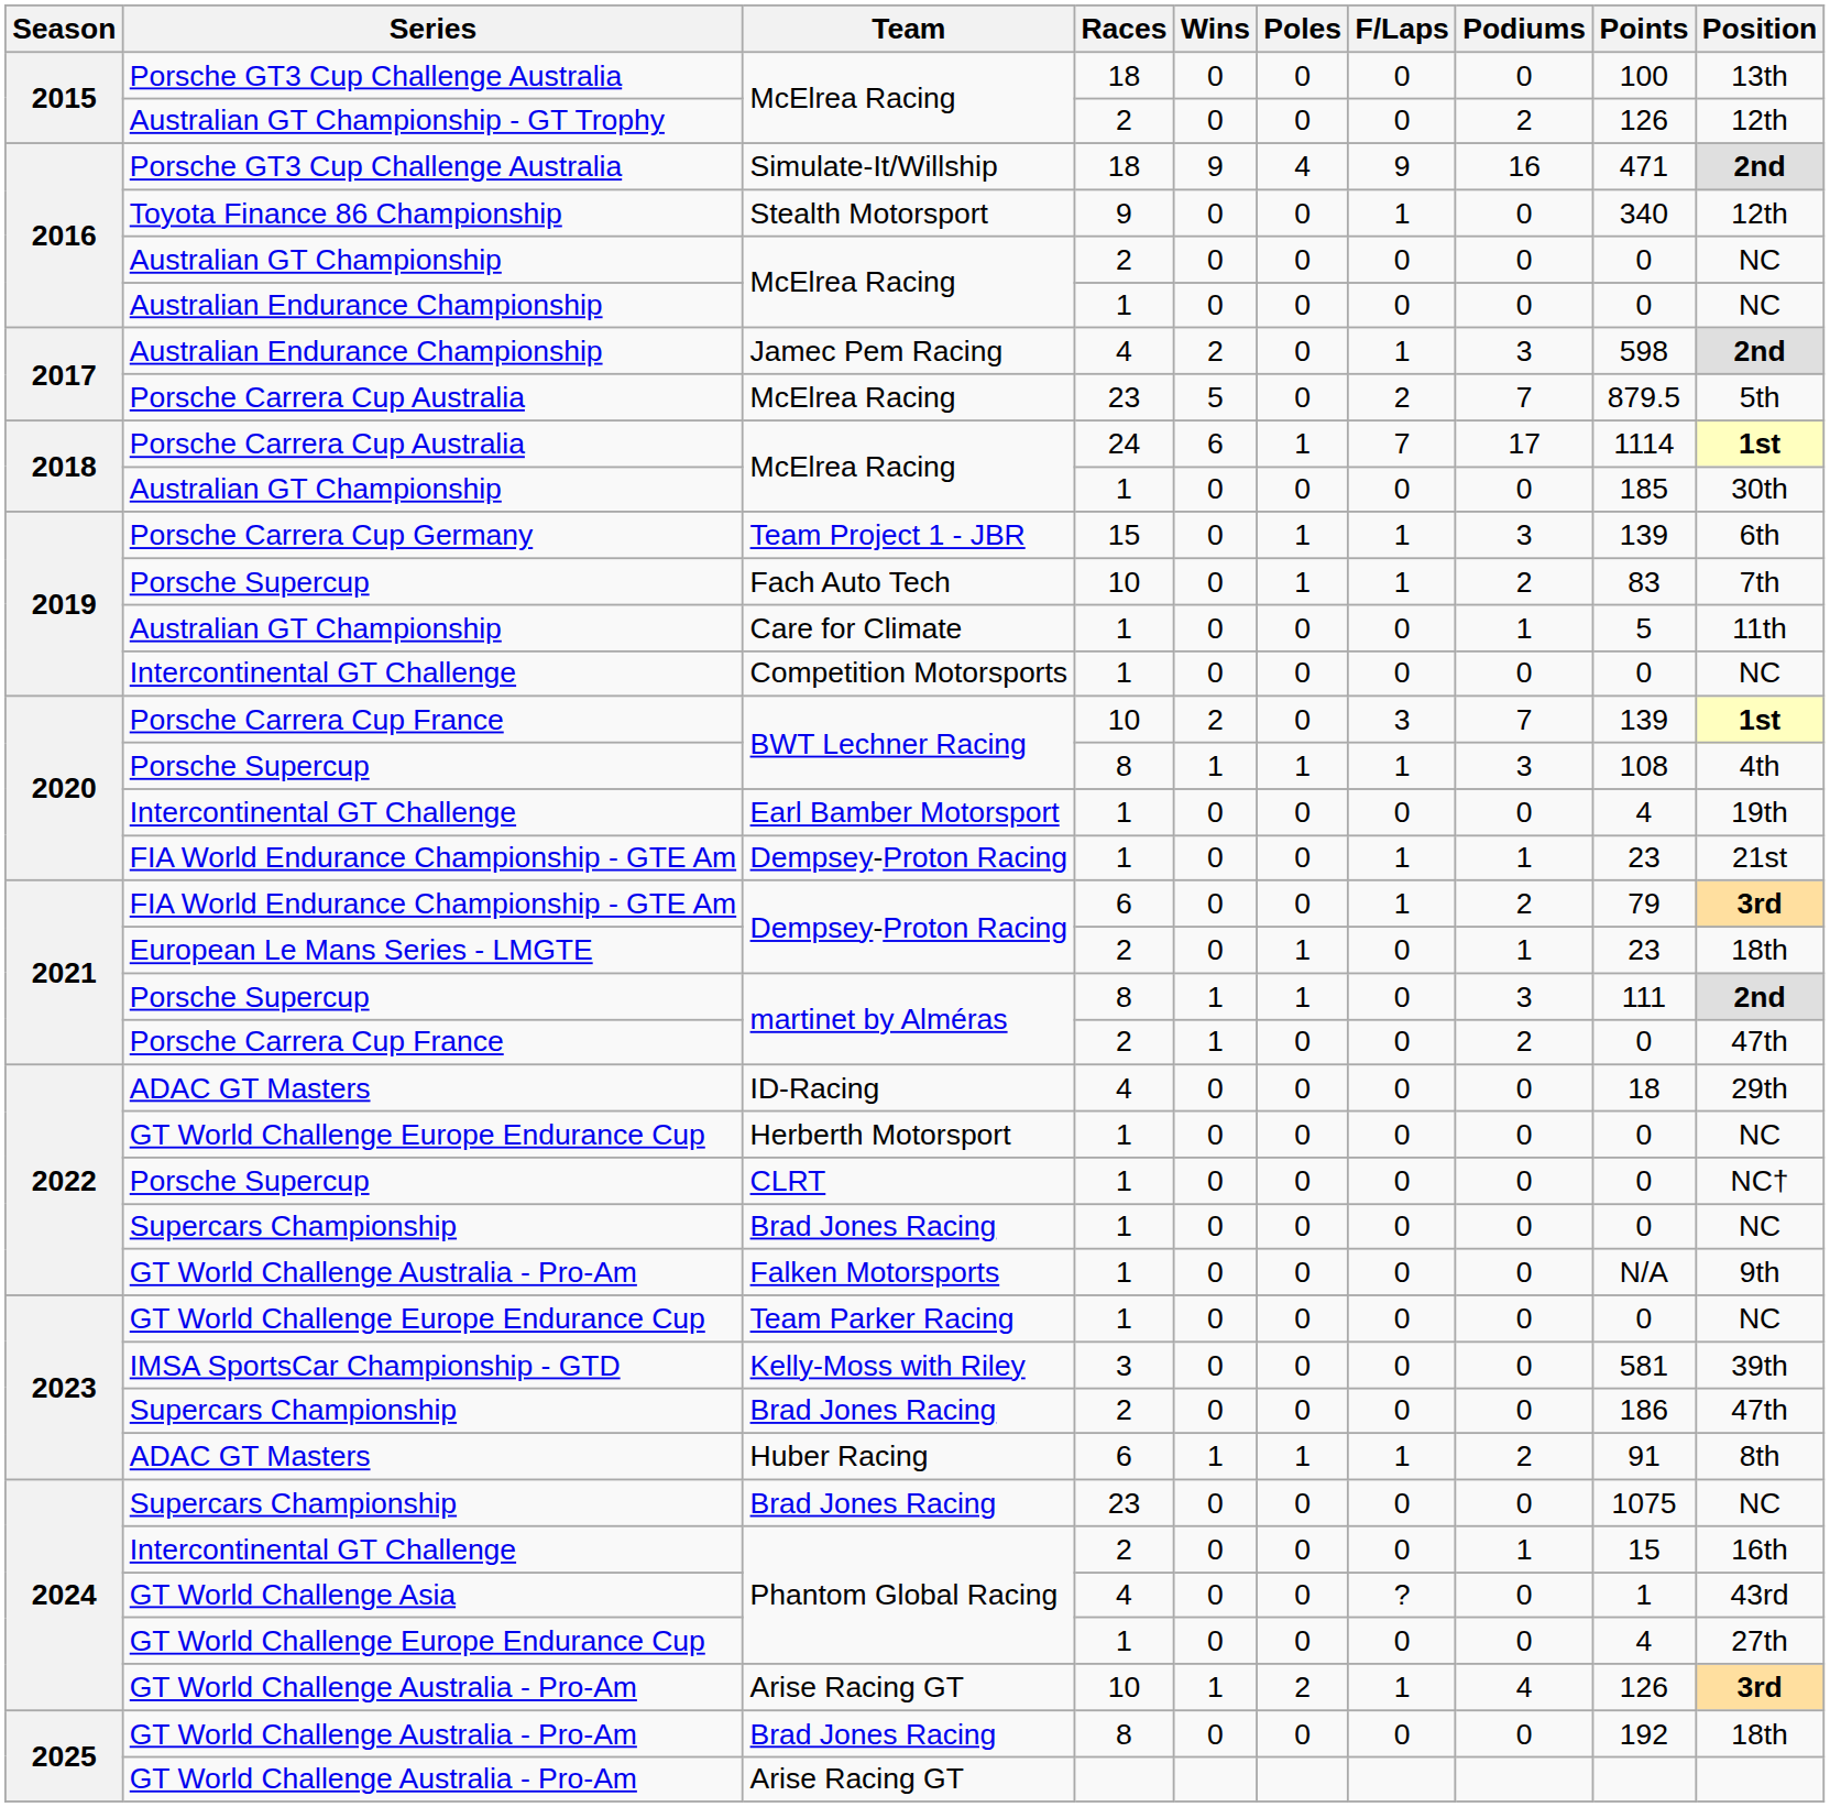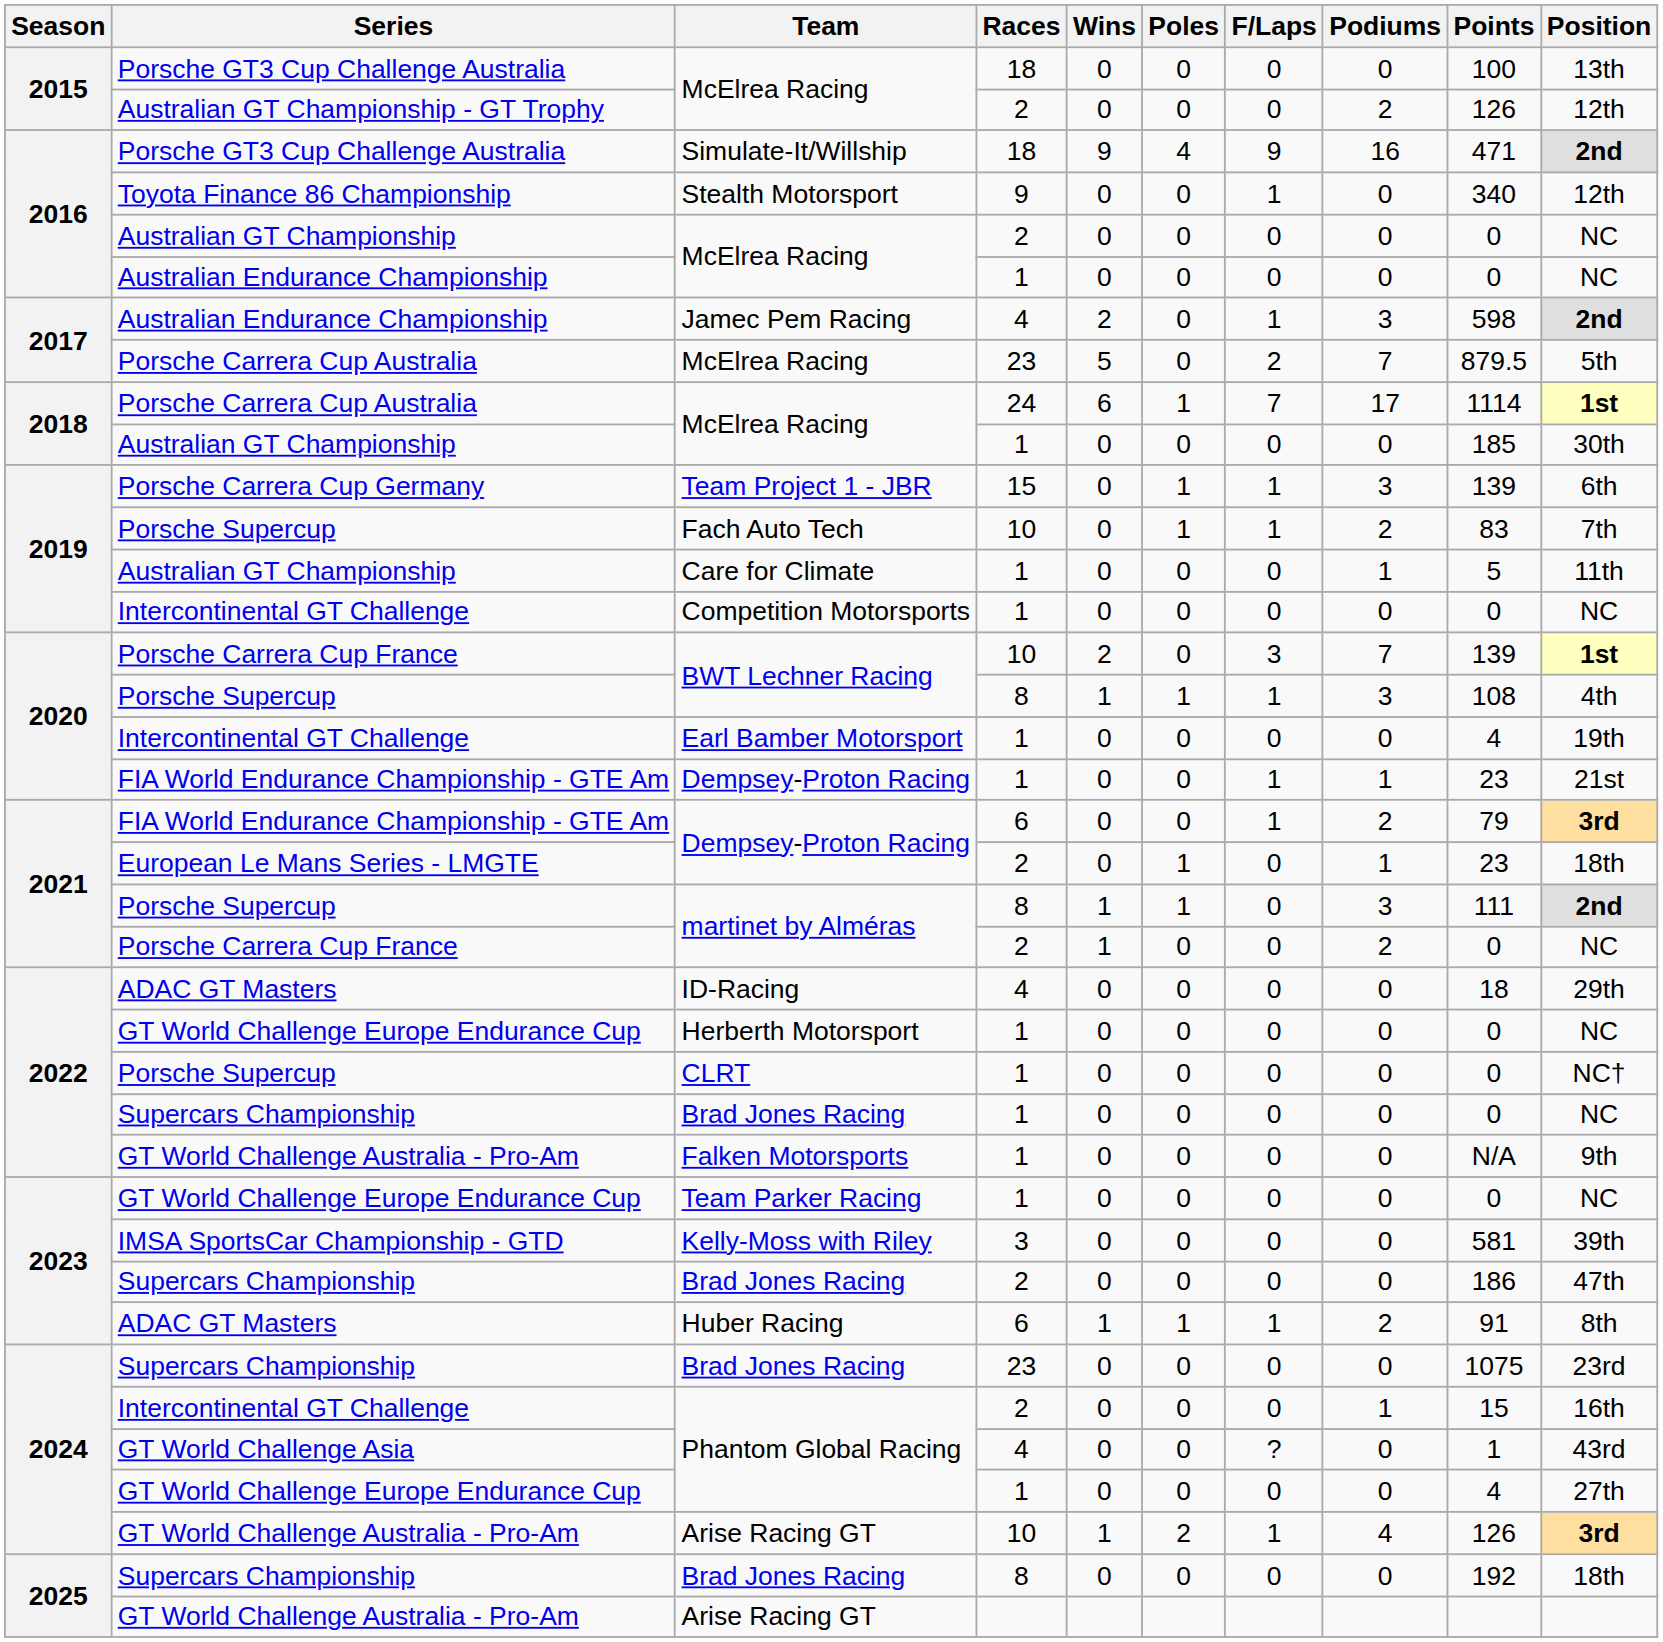martinet by Alméras / 2 | Position: 47th -> NC
Brad Jones Racing / 23 | Position: NC -> 23rd
Brad Jones Racing / 8 | Series: GT World Challenge Australia - Pro-Am -> Supercars Championship
